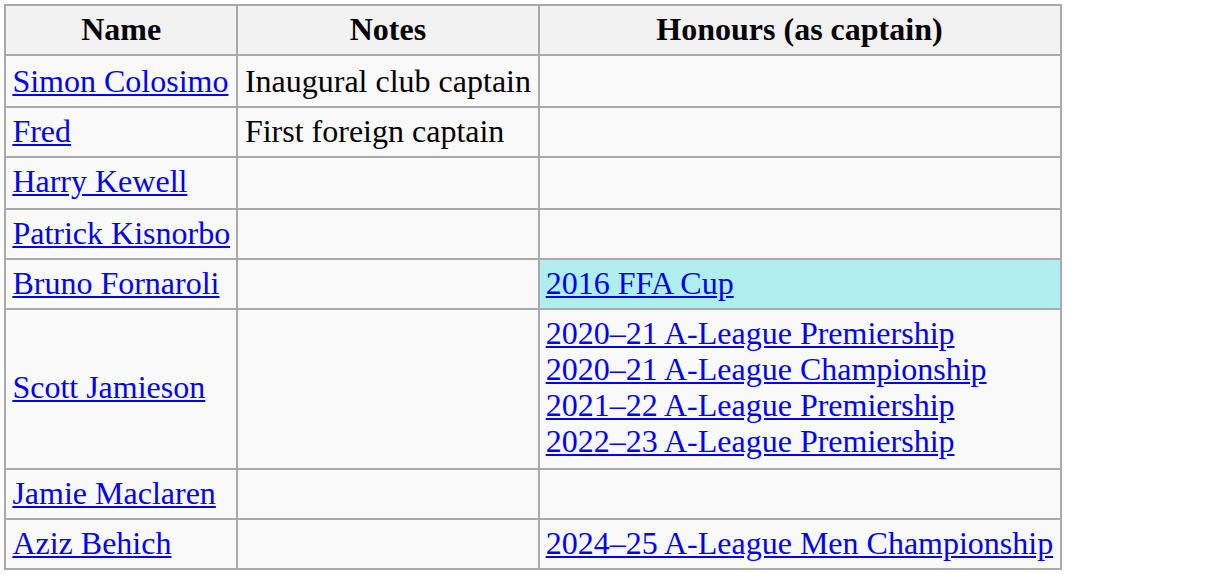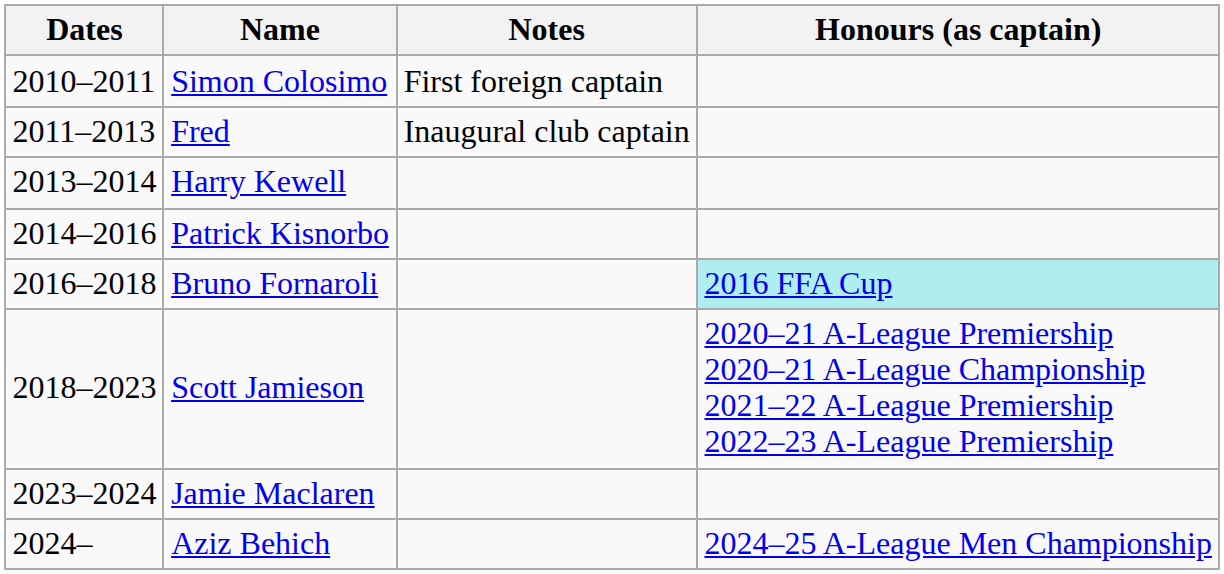+ column: Dates | 2010–2011 | 2011–2013 | 2013–2014 | 2014–2016 | 2016–2018 | 2018–2023 | 2023–2024 | 2024–
Simon Colosimo | Notes: Inaugural club captain -> First foreign captain
Fred | Notes: First foreign captain -> Inaugural club captain
